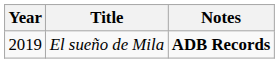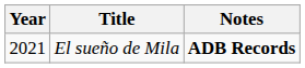El sueño de Mila | Year: 2019 -> 2021
